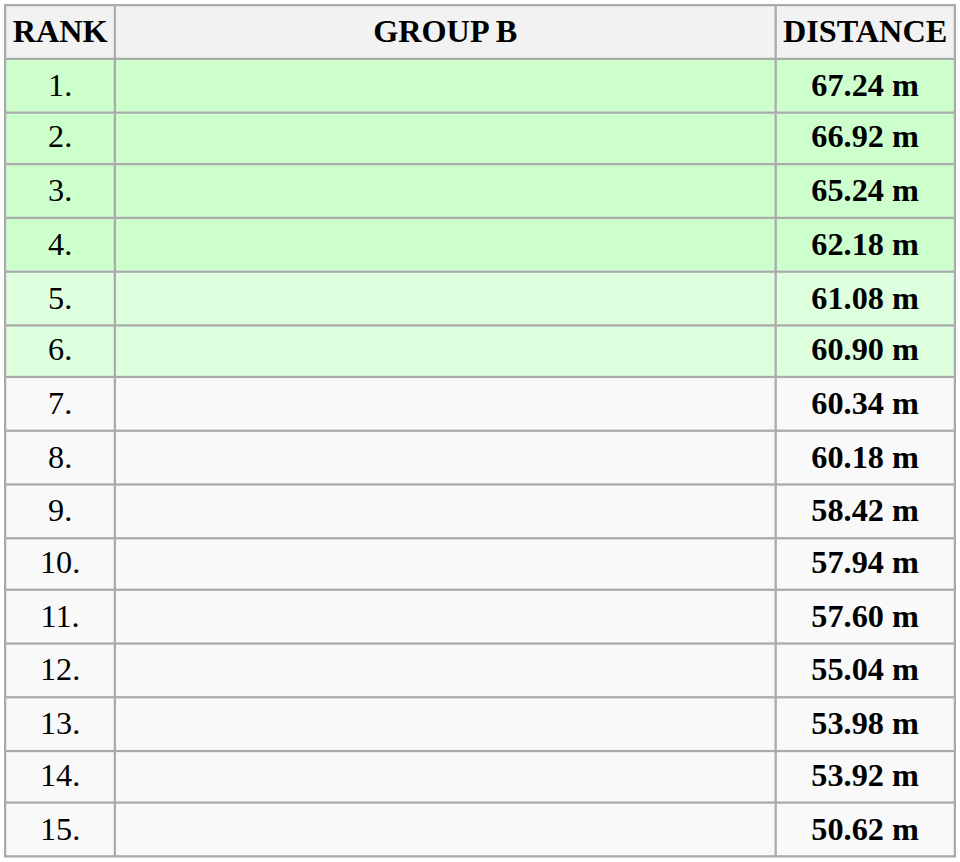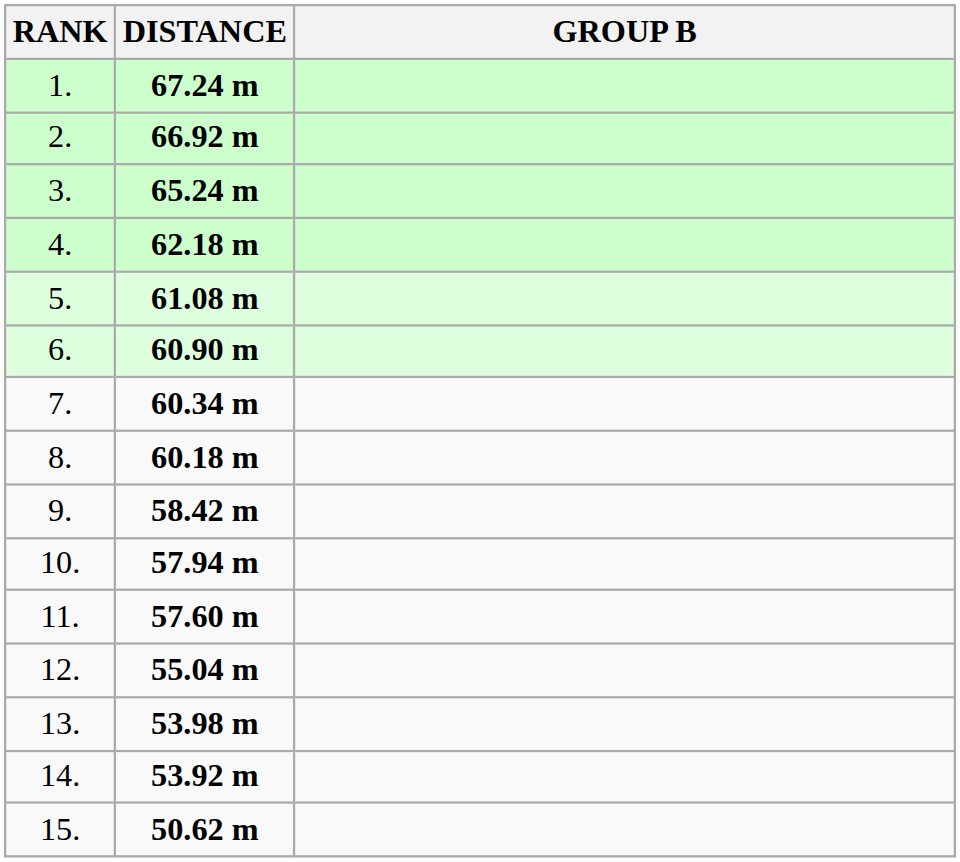columns swapped: GROUP B <-> DISTANCE
